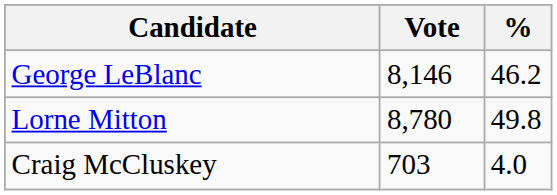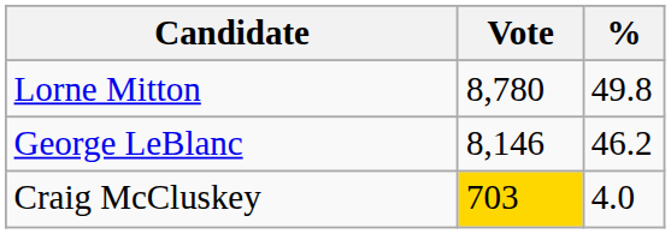rows swapped: Lorne Mitton <-> George LeBlanc
Craig McCluskey | Vote: no background -> gold background
